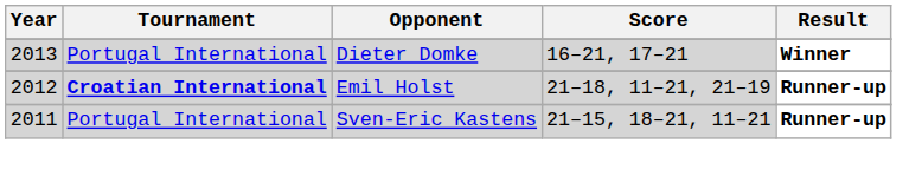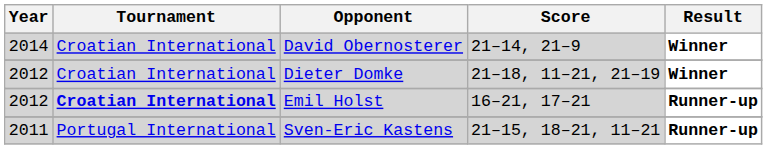+ row: 2014 | Croatian International | David Obernosterer | 21–14, 21–9 | Winner
Dieter Domke | Year: 2013 -> 2012
Dieter Domke | Tournament: Portugal International -> Croatian International
Dieter Domke | Score: 16–21, 17–21 -> 21–18, 11–21, 21–19
Emil Holst | Score: 21–18, 11–21, 21–19 -> 16–21, 17–21
